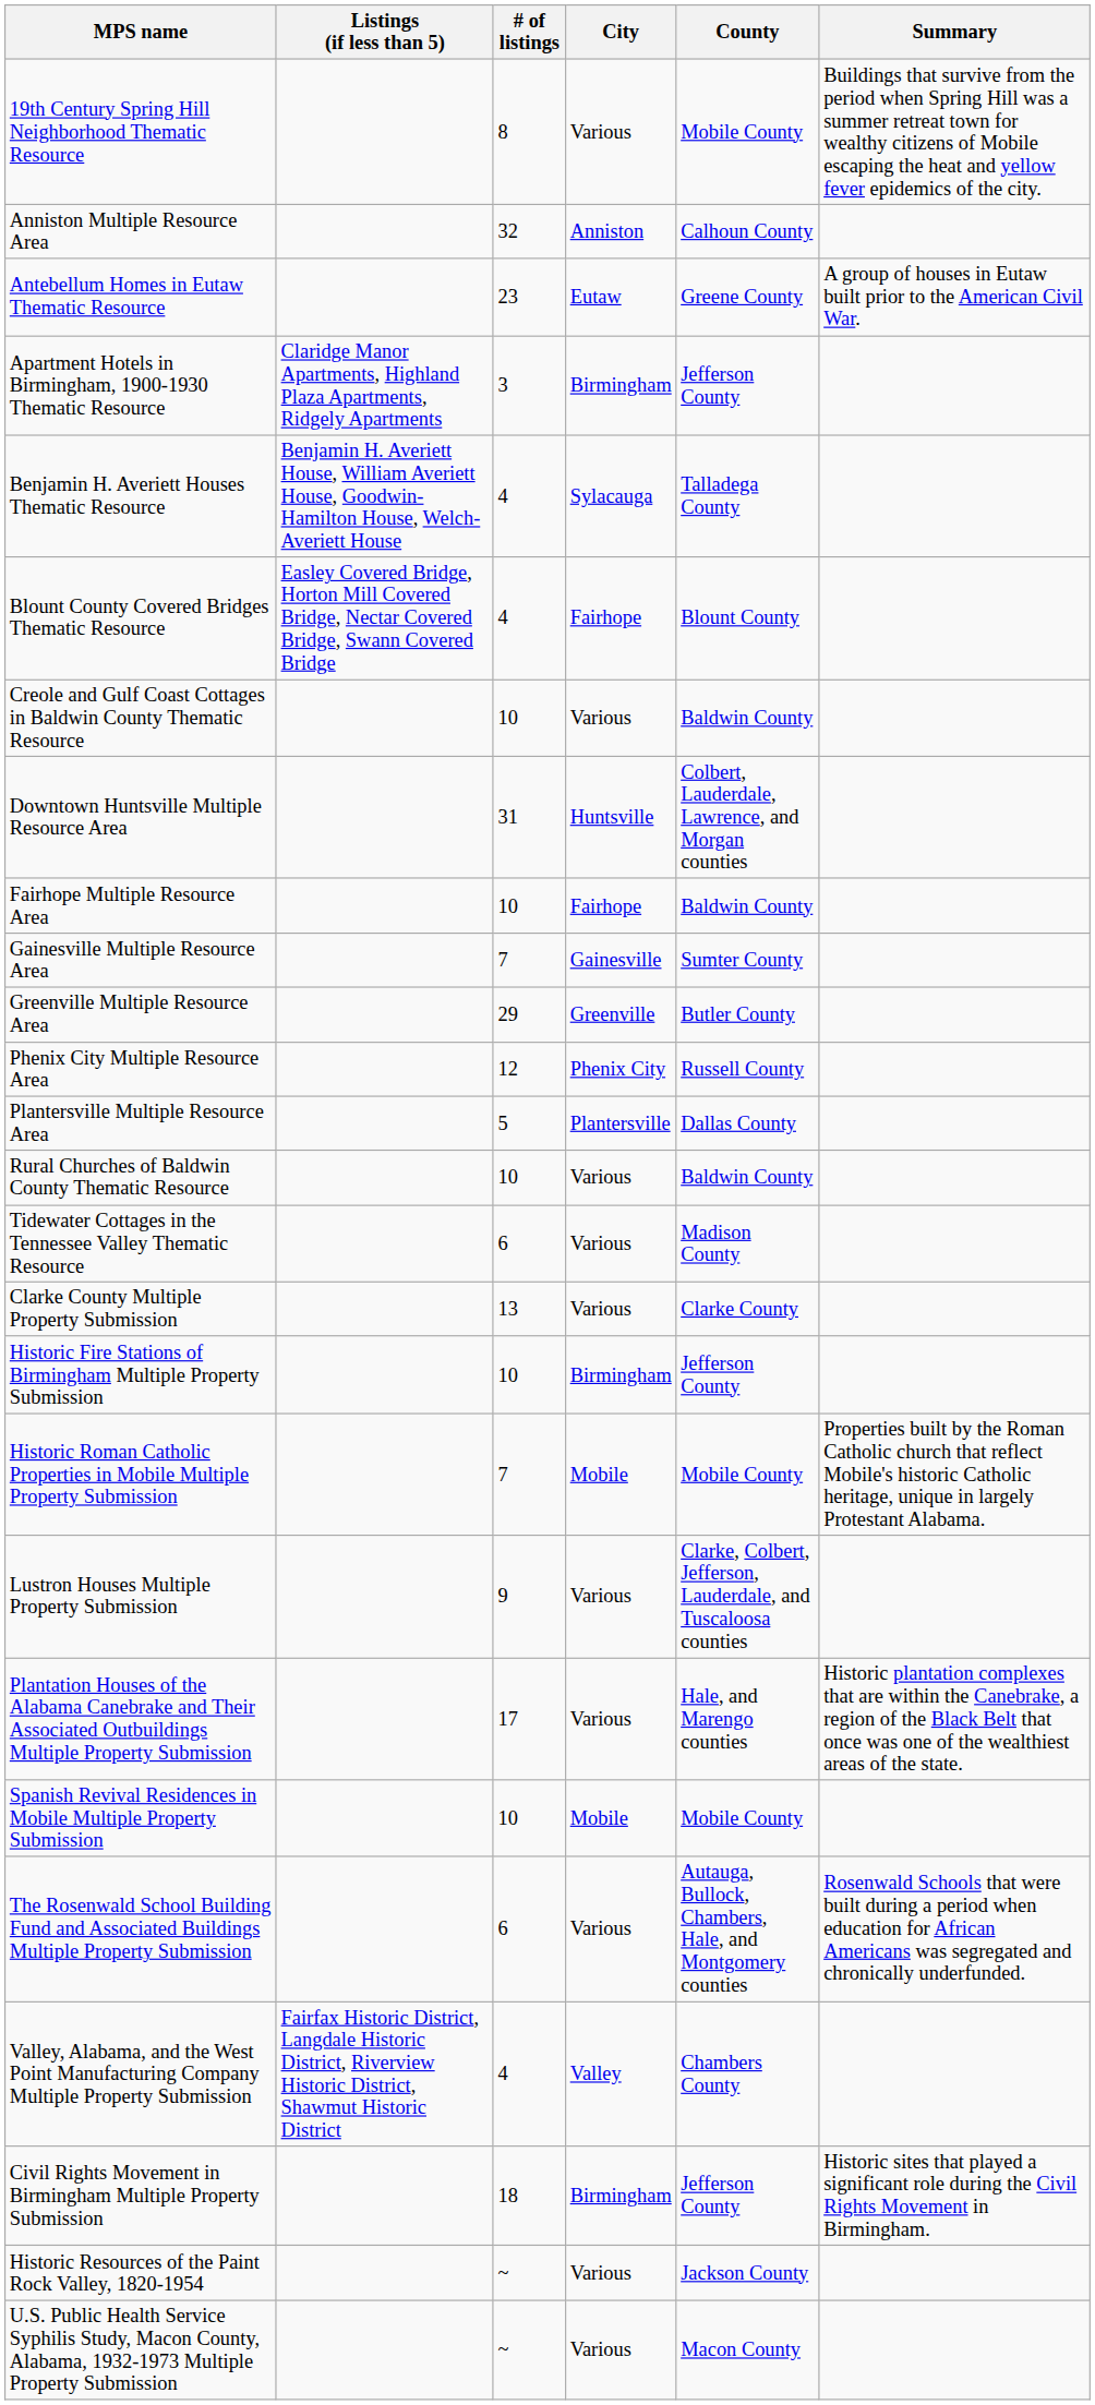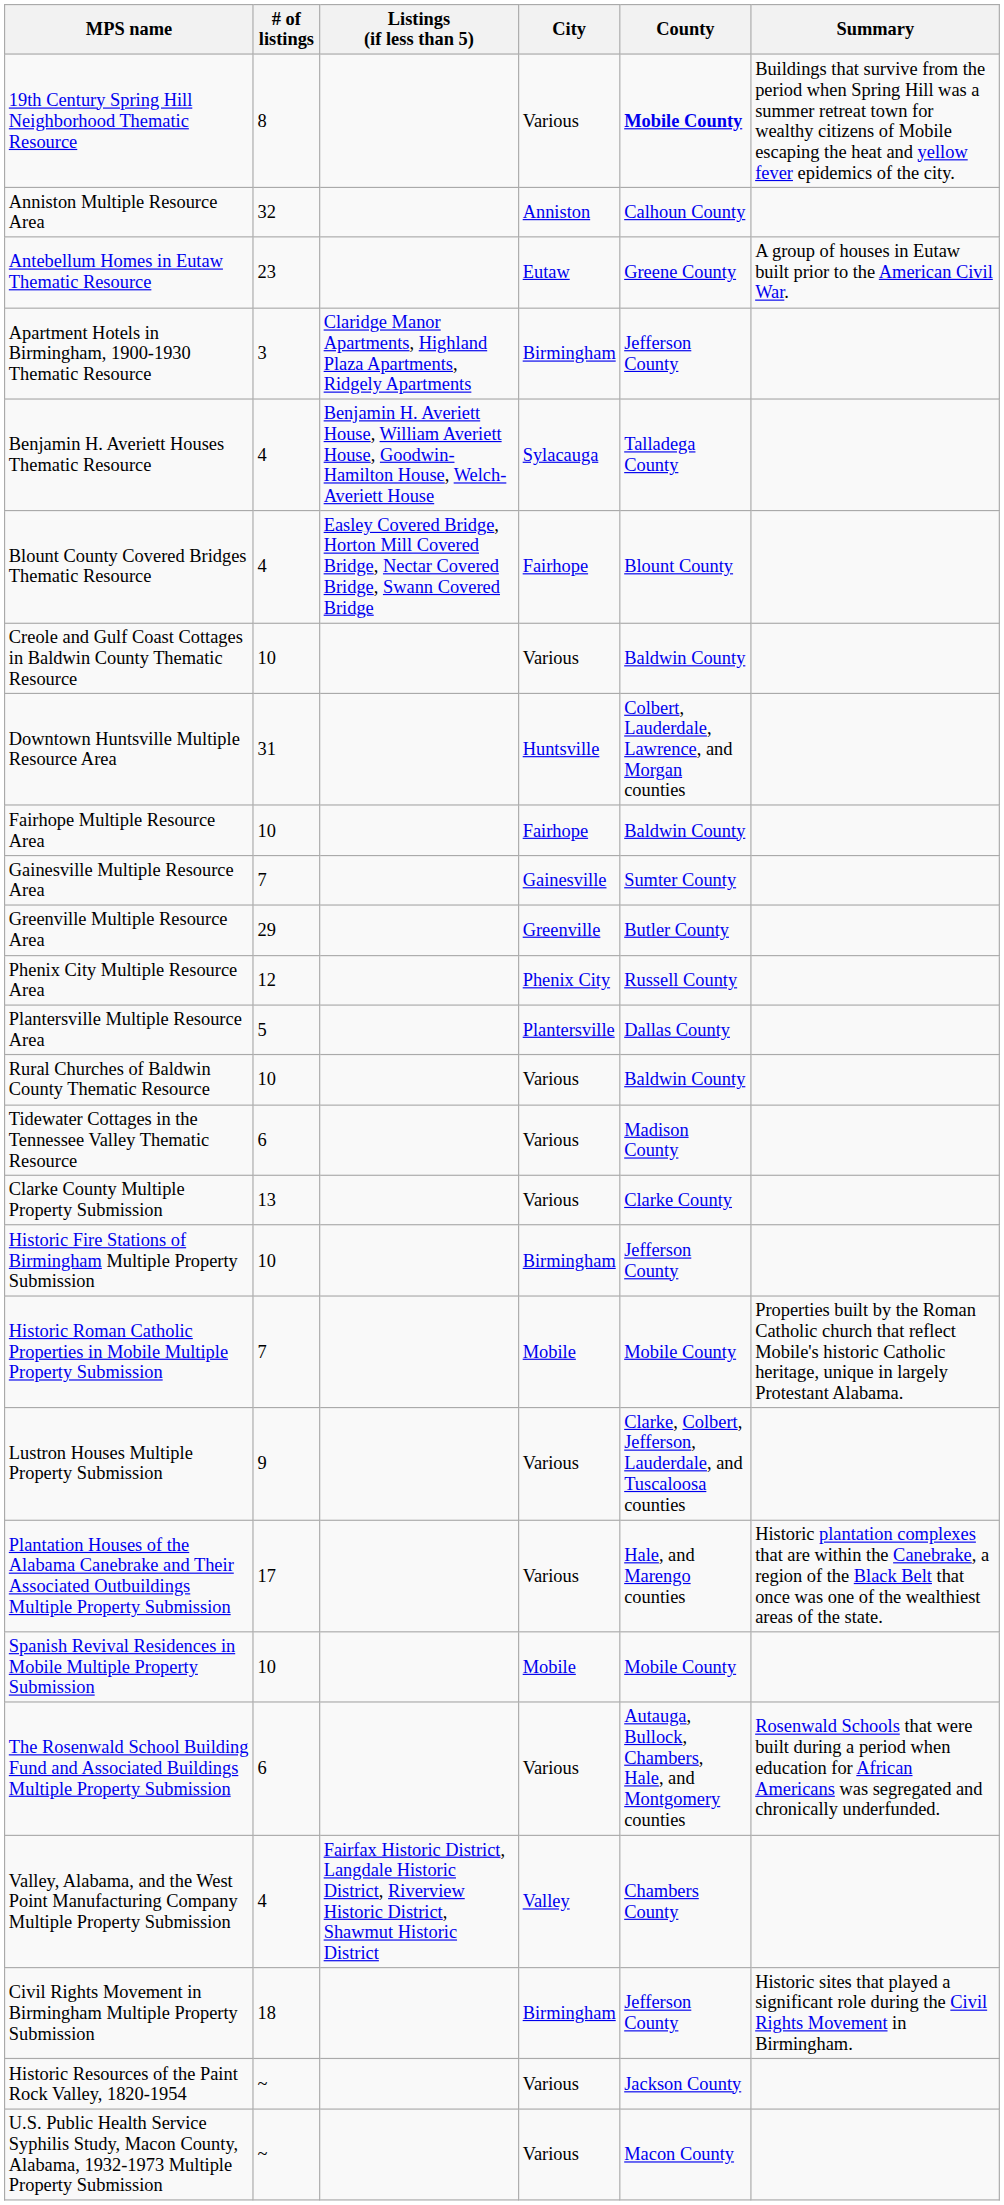columns swapped: # of listings <-> Listings (if less than 5)
19th Century Spring Hill Neighborhood Thematic Resource | County: normal -> bold
